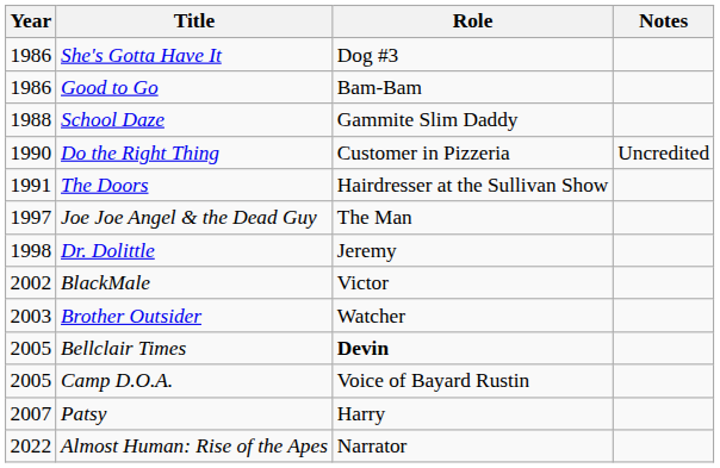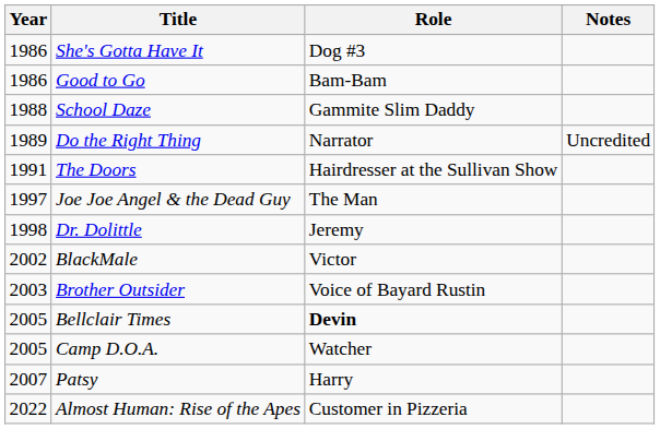Do the Right Thing | Year: 1990 -> 1989
Do the Right Thing | Role: Customer in Pizzeria -> Narrator
Brother Outsider | Role: Watcher -> Voice of Bayard Rustin
Camp D.O.A. | Role: Voice of Bayard Rustin -> Watcher
Almost Human: Rise of the Apes | Role: Narrator -> Customer in Pizzeria
